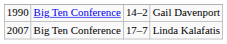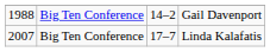Gail Davenport | column 1: 1990 -> 1988
